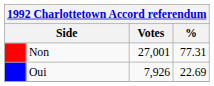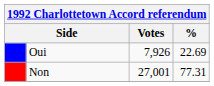rows swapped: Non <-> Oui
